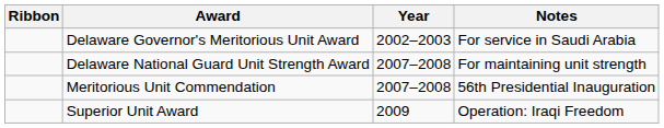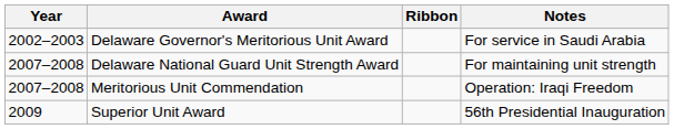columns swapped: Ribbon <-> Year
Meritorious Unit Commendation | Notes: 56th Presidential Inauguration -> Operation: Iraqi Freedom
Superior Unit Award | Notes: Operation: Iraqi Freedom -> 56th Presidential Inauguration
